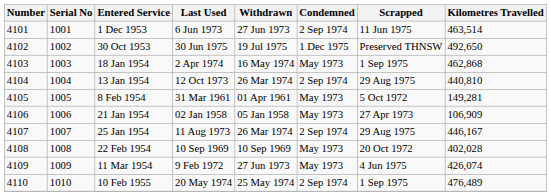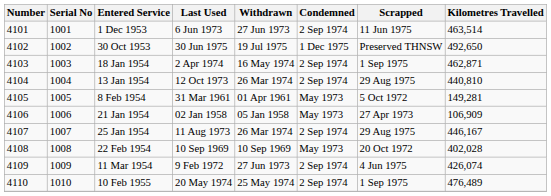18 Jan 1954 | Condemned: May 1973 -> 2 Sep 1974
18 Jan 1954 | Kilometres Travelled: 462,868 -> 462,871
11 Mar 1954 | Condemned: May 1973 -> 2 Sep 1974
